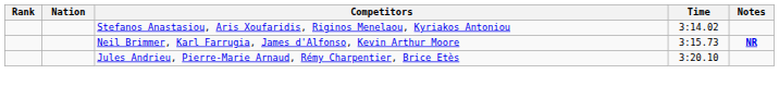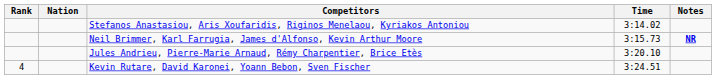+ row: 4 | Kevin Rutare, David Karonei, Yoann Bebon, Sven Fischer | 3:24.51
